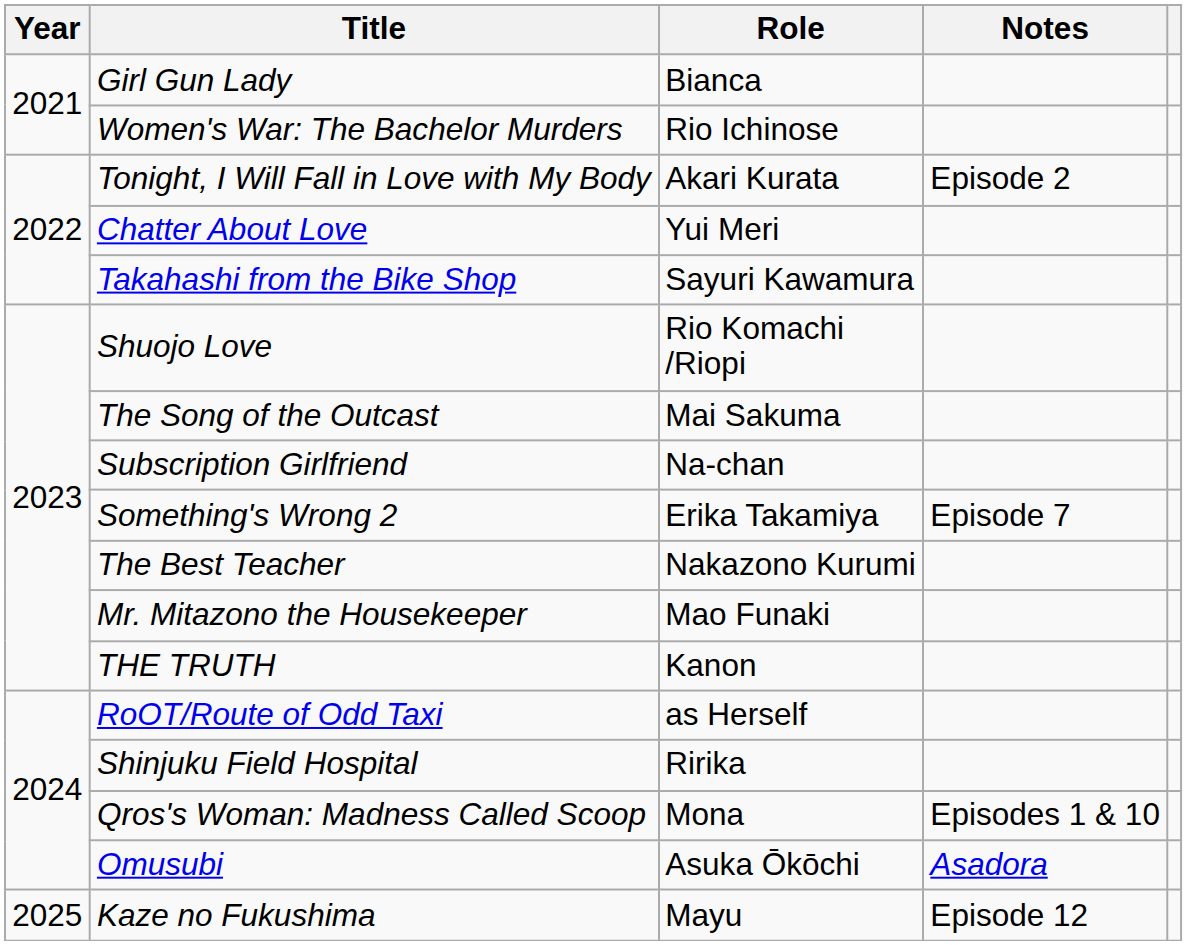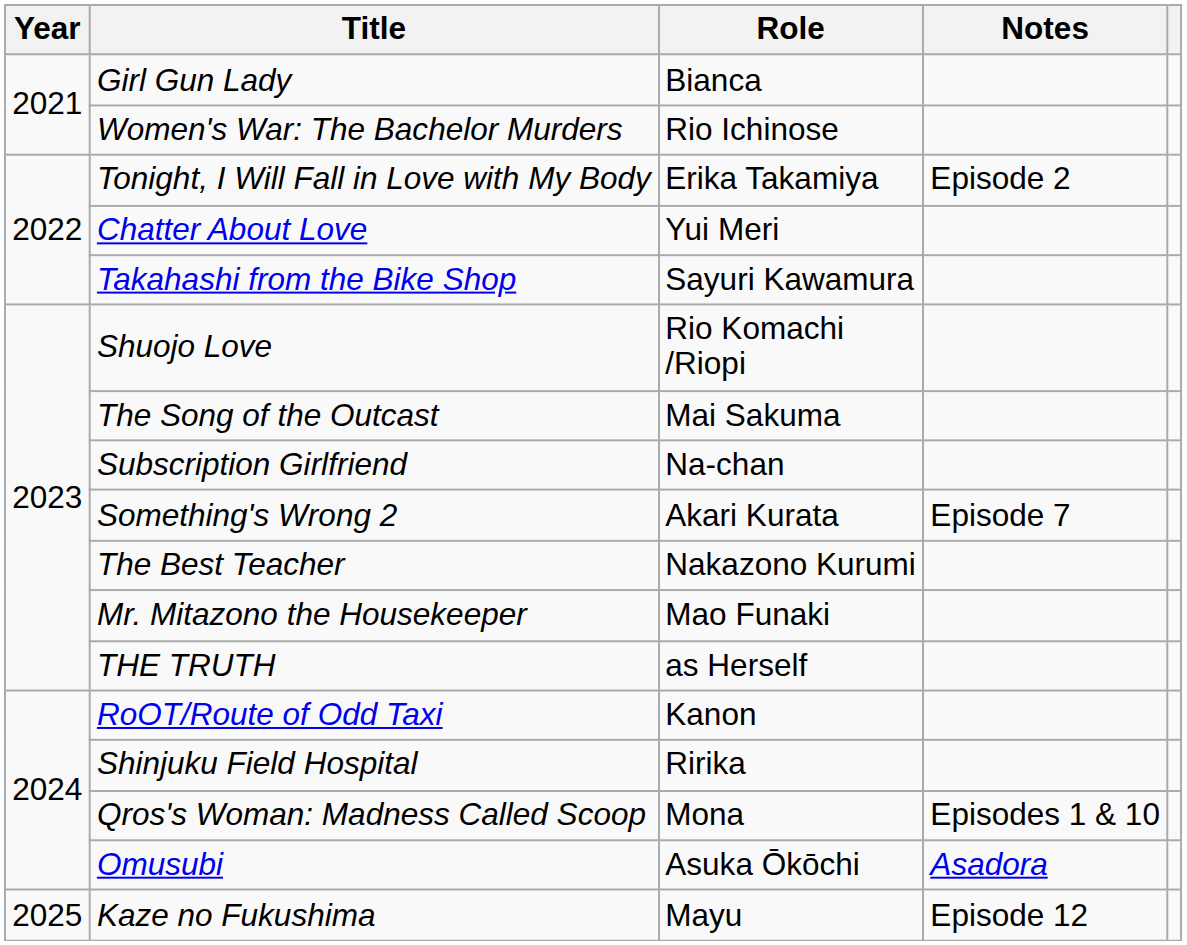Tonight, I Will Fall in Love with My Body | Role: Akari Kurata -> Erika Takamiya
Something's Wrong 2 | Role: Erika Takamiya -> Akari Kurata
THE TRUTH | Role: Kanon -> as Herself
RoOT/Route of Odd Taxi | Role: as Herself -> Kanon
